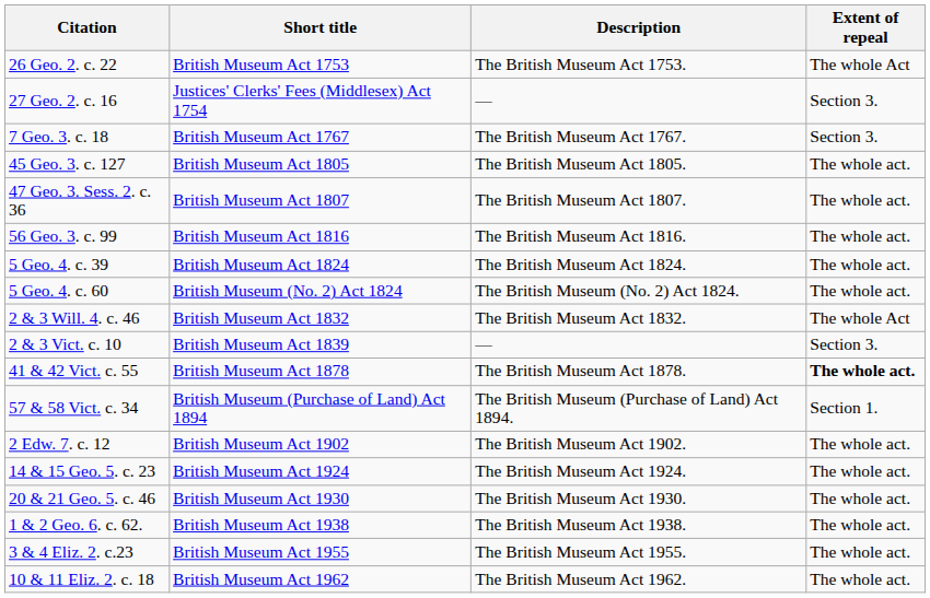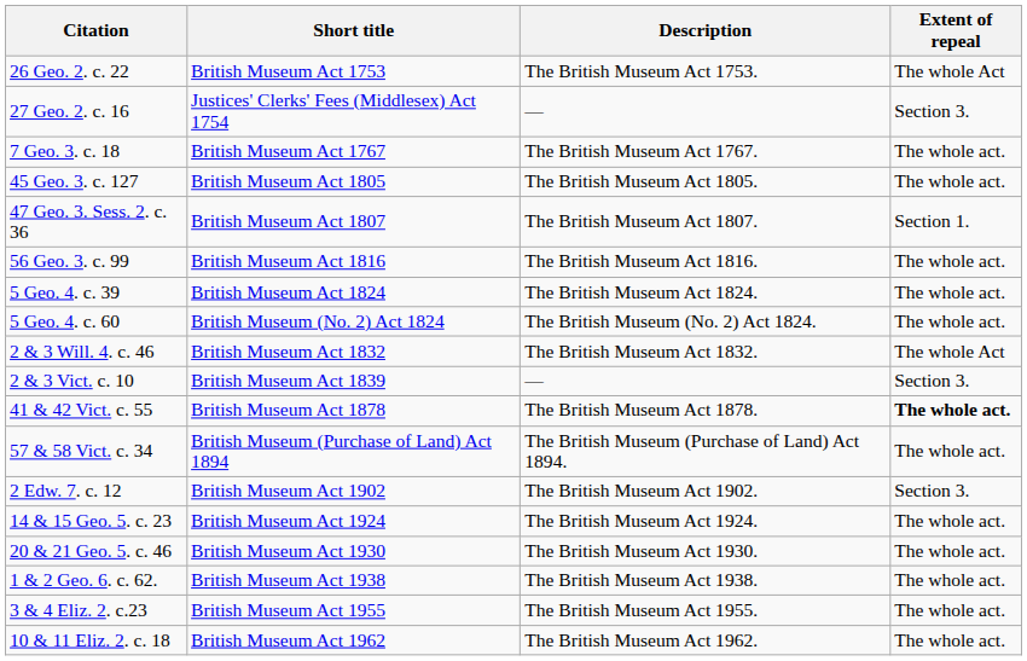7 Geo. 3. c. 18 | Extent of repeal: Section 3. -> The whole act.
47 Geo. 3. Sess. 2. c. 36 | Extent of repeal: The whole act. -> Section 1.
57 & 58 Vict. c. 34 | Extent of repeal: Section 1. -> The whole act.
2 Edw. 7. c. 12 | Extent of repeal: The whole act. -> Section 3.
